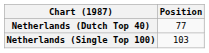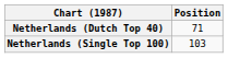Netherlands (Dutch Top 40) | Position: 77 -> 71
